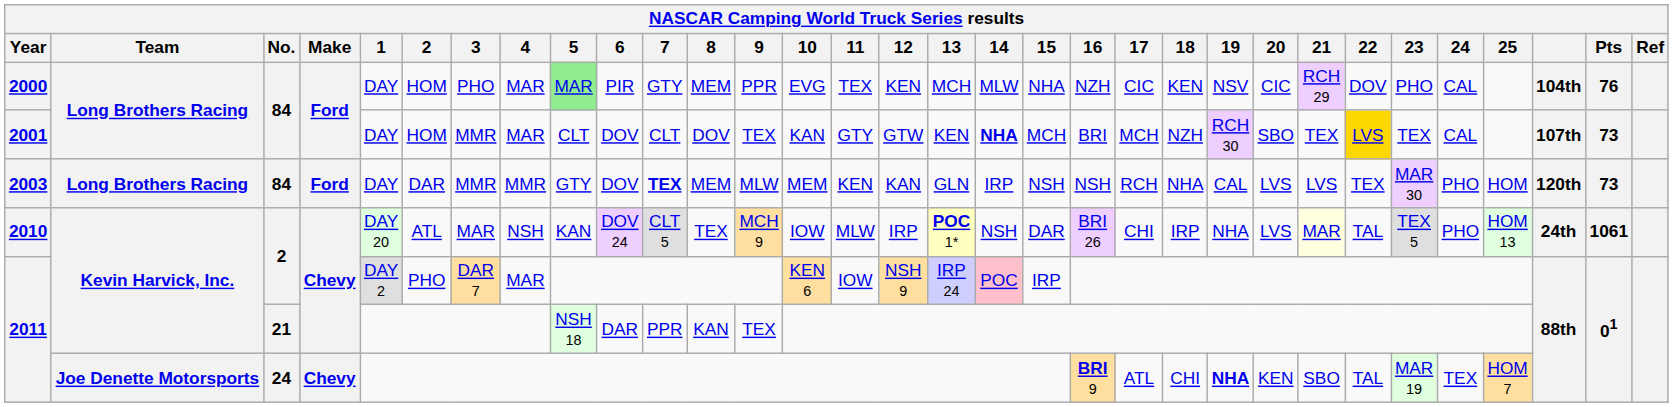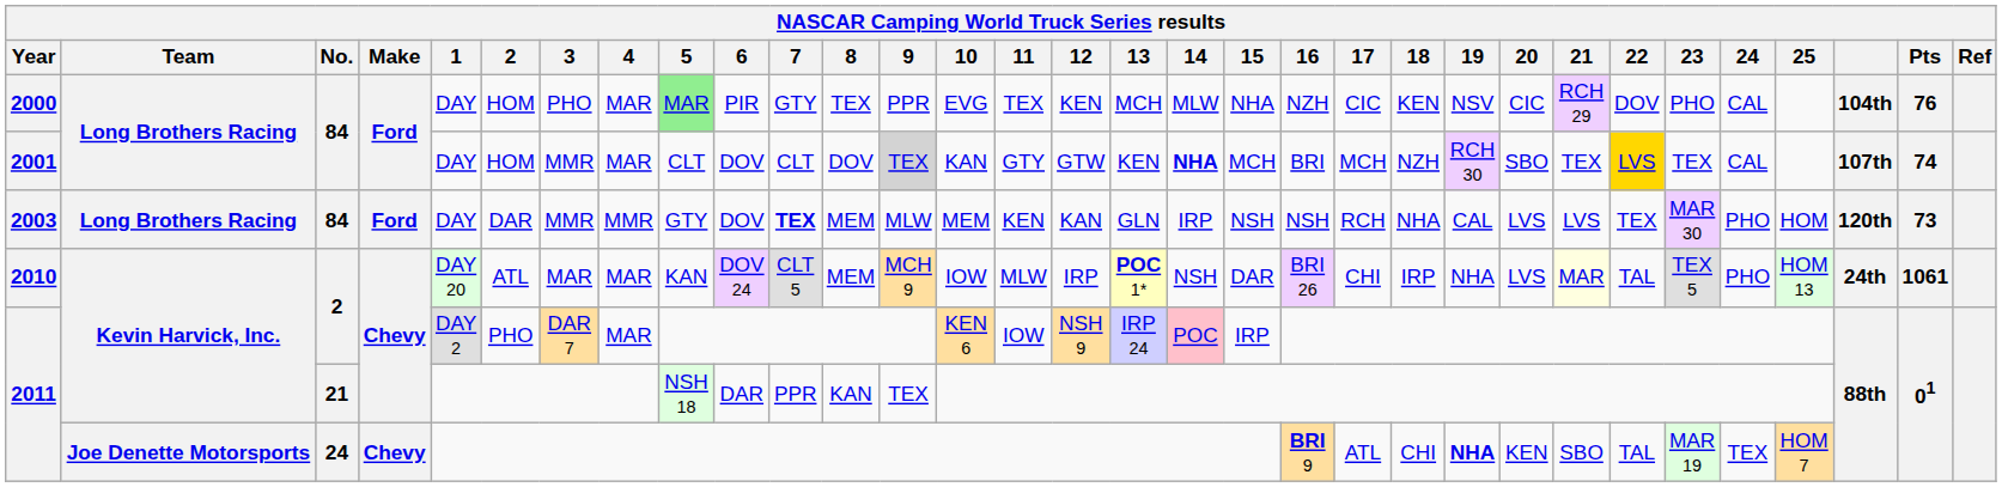2000 | 8: MEM -> TEX
2001 | 9: no background -> lightgrey background
2001 | Pts: 73 -> 74
2010 | 4: NSH -> MAR
2010 | 8: TEX -> MEM
